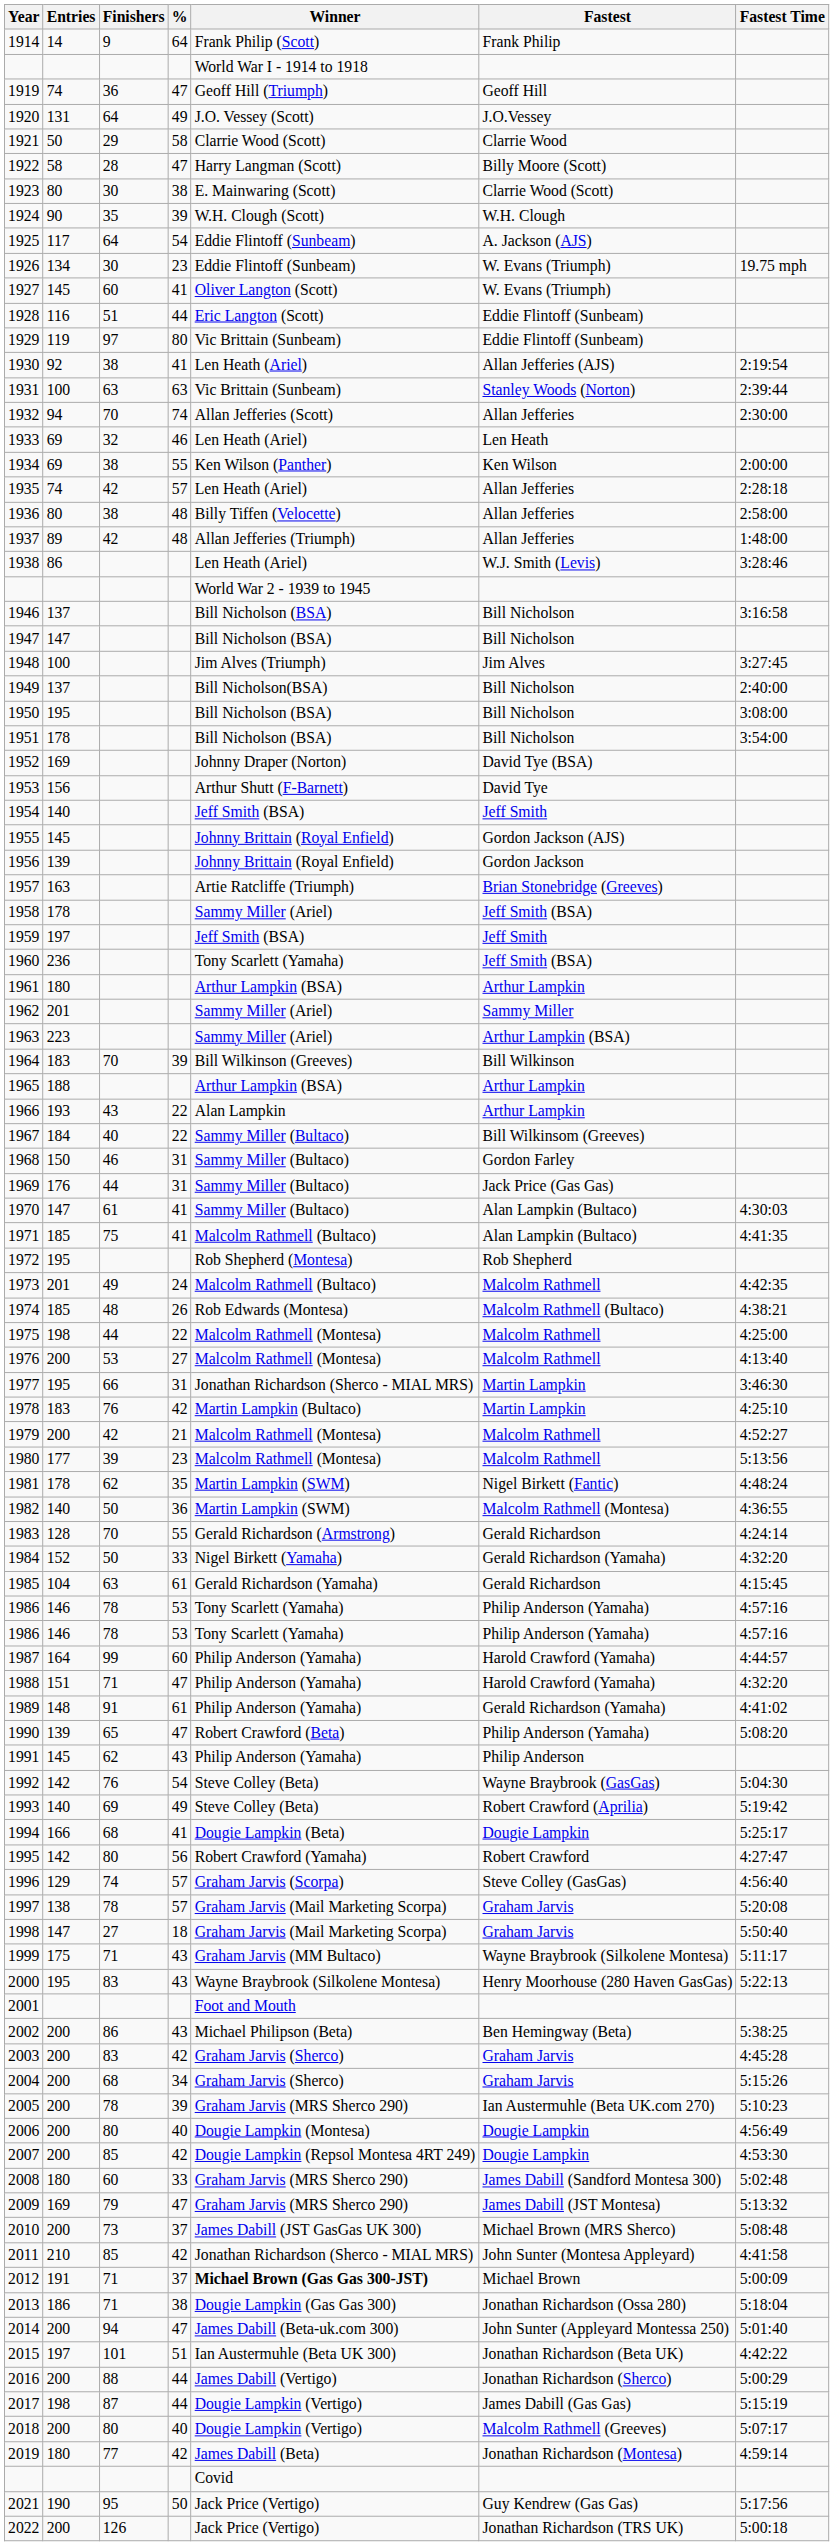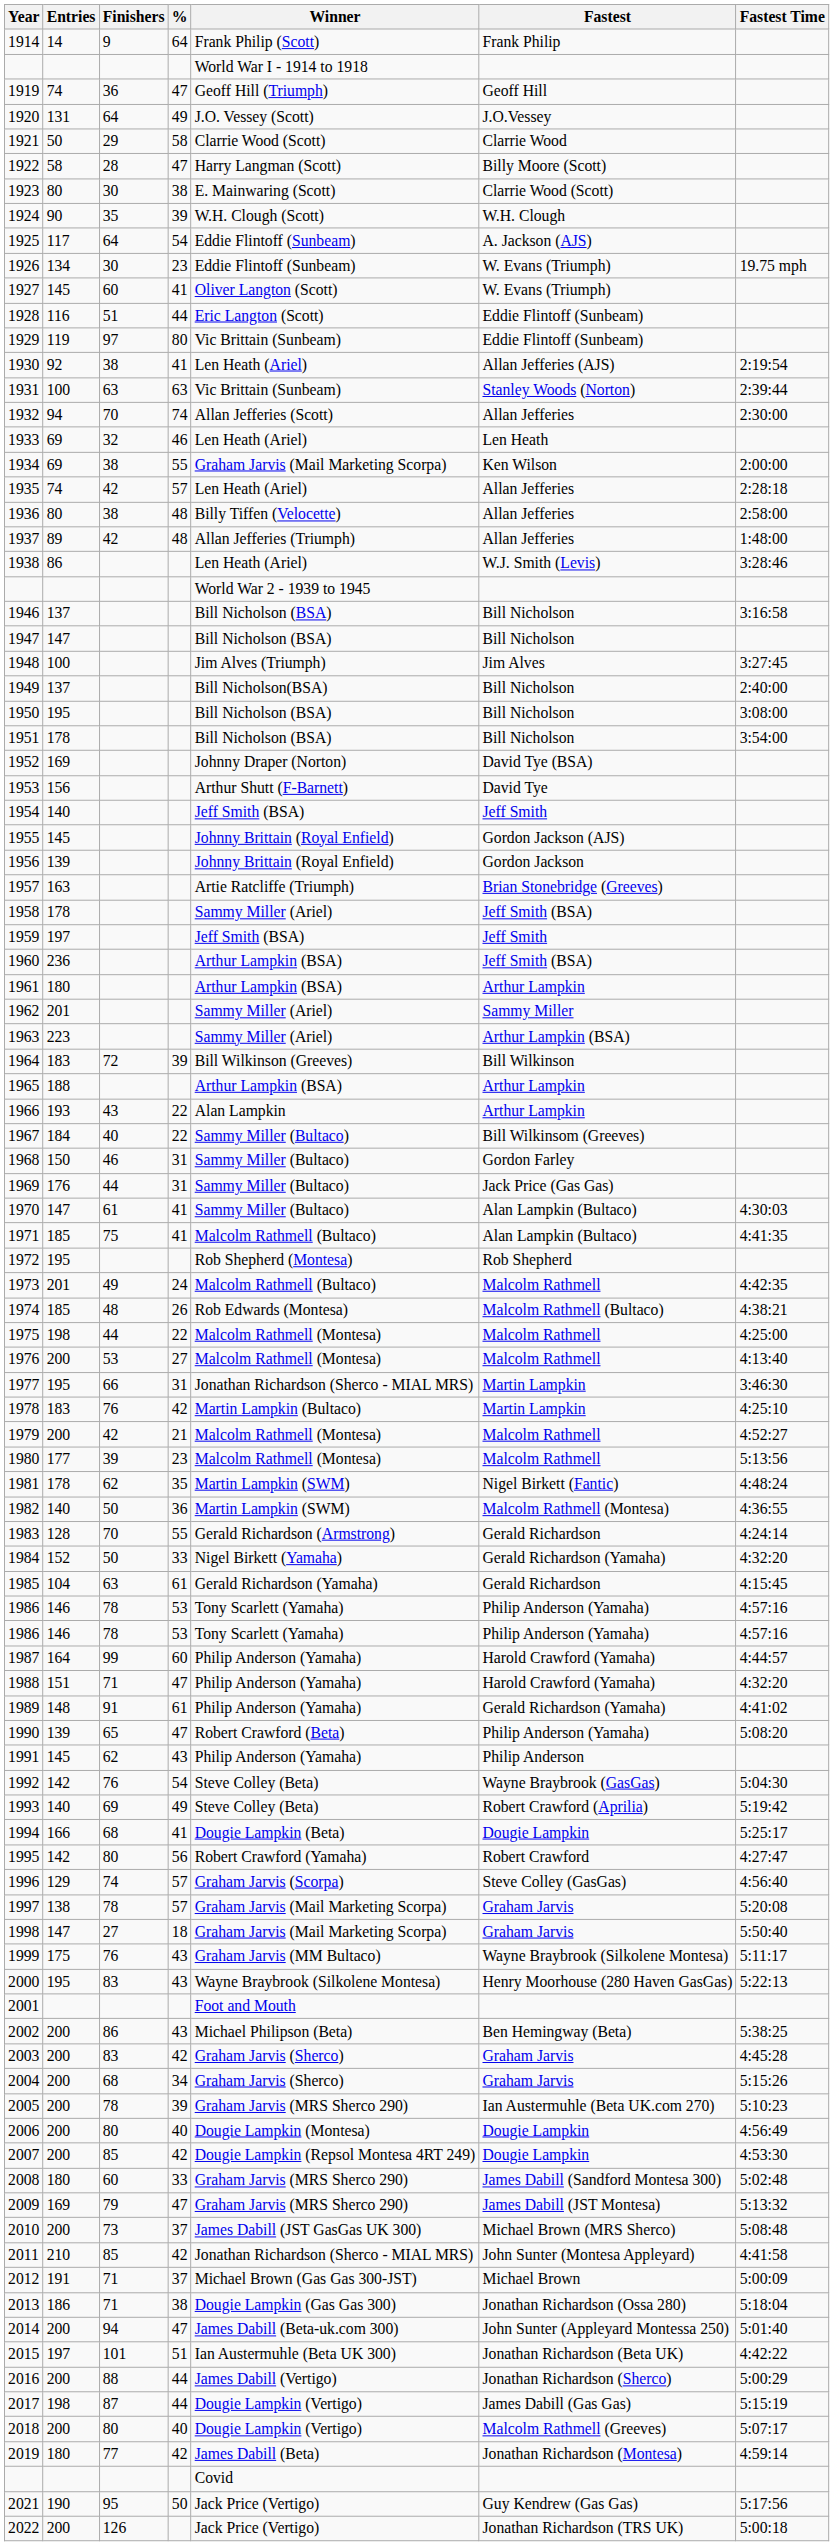1934 | Winner: Ken Wilson (Panther) -> Graham Jarvis (Mail Marketing Scorpa)
1960 | Winner: Tony Scarlett (Yamaha) -> Arthur Lampkin (BSA)
1964 | Finishers: 70 -> 72
1999 | Finishers: 71 -> 76
2012 | Winner: bold -> normal
